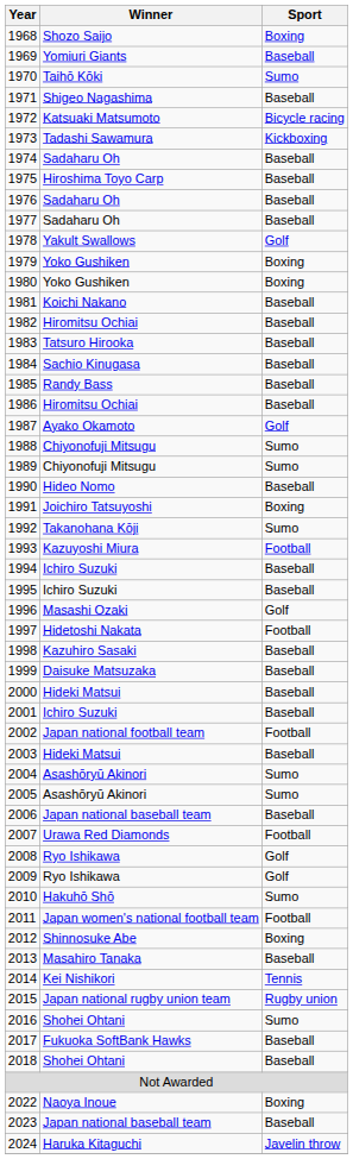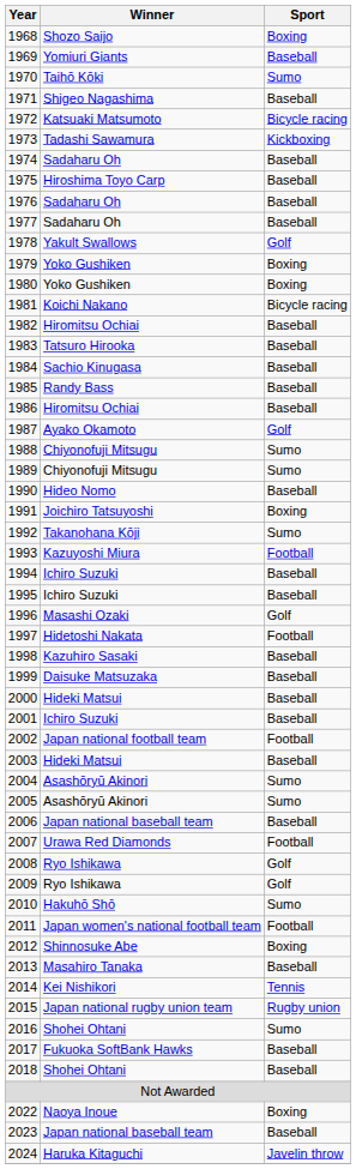1981 | Sport: Baseball -> Bicycle racing
